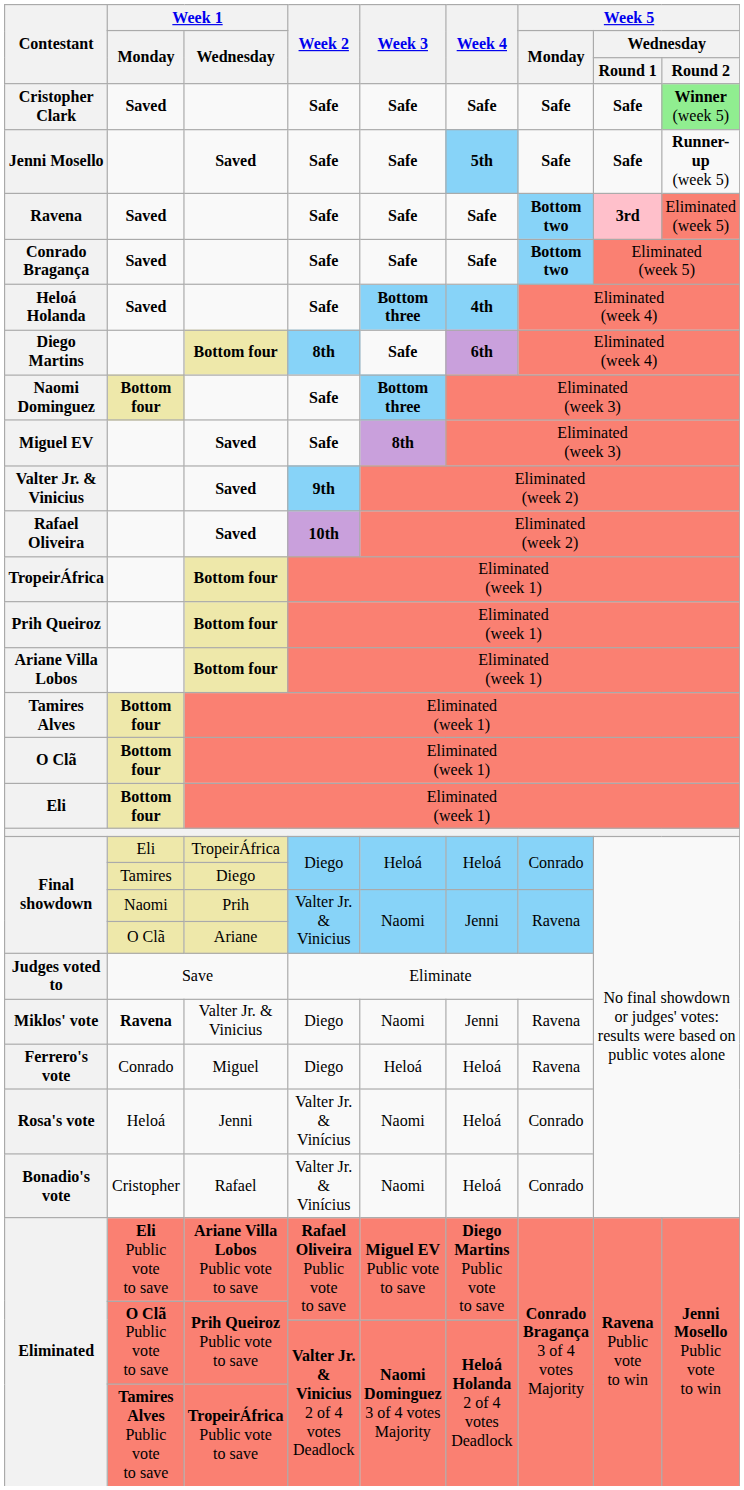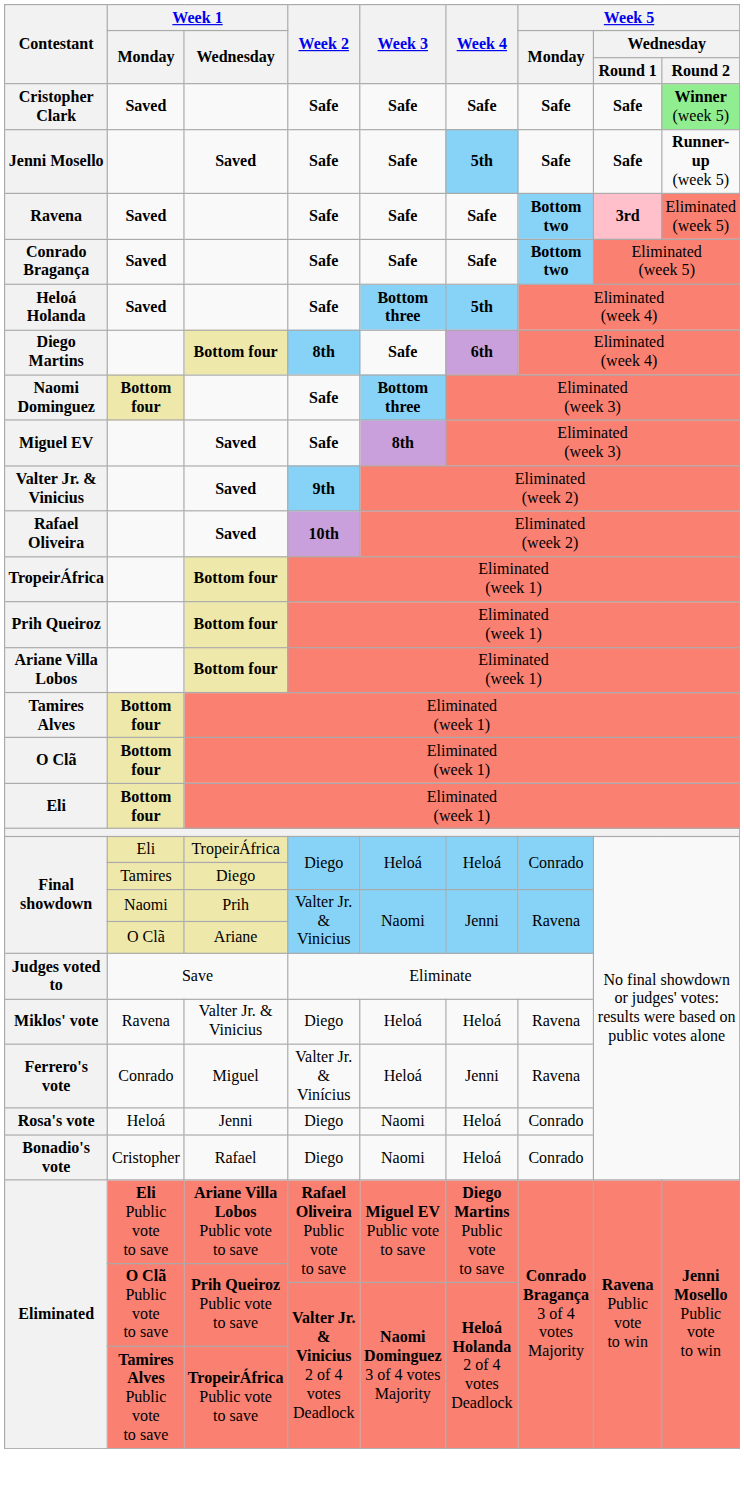Heloá Holanda | Week 4: 4th -> 5th
Miklos' vote | Week 1 / Monday: bold -> normal
Miklos' vote | Week 3: Naomi -> Heloá
Miklos' vote | Week 4: Jenni -> Heloá
Ferrero's vote | Week 2: Diego -> Valter Jr. & Vinícius
Ferrero's vote | Week 4: Heloá -> Jenni
Rosa's vote | Week 2: Valter Jr. & Vinícius -> Diego
Bonadio's vote | Week 2: Valter Jr. & Vinícius -> Diego
